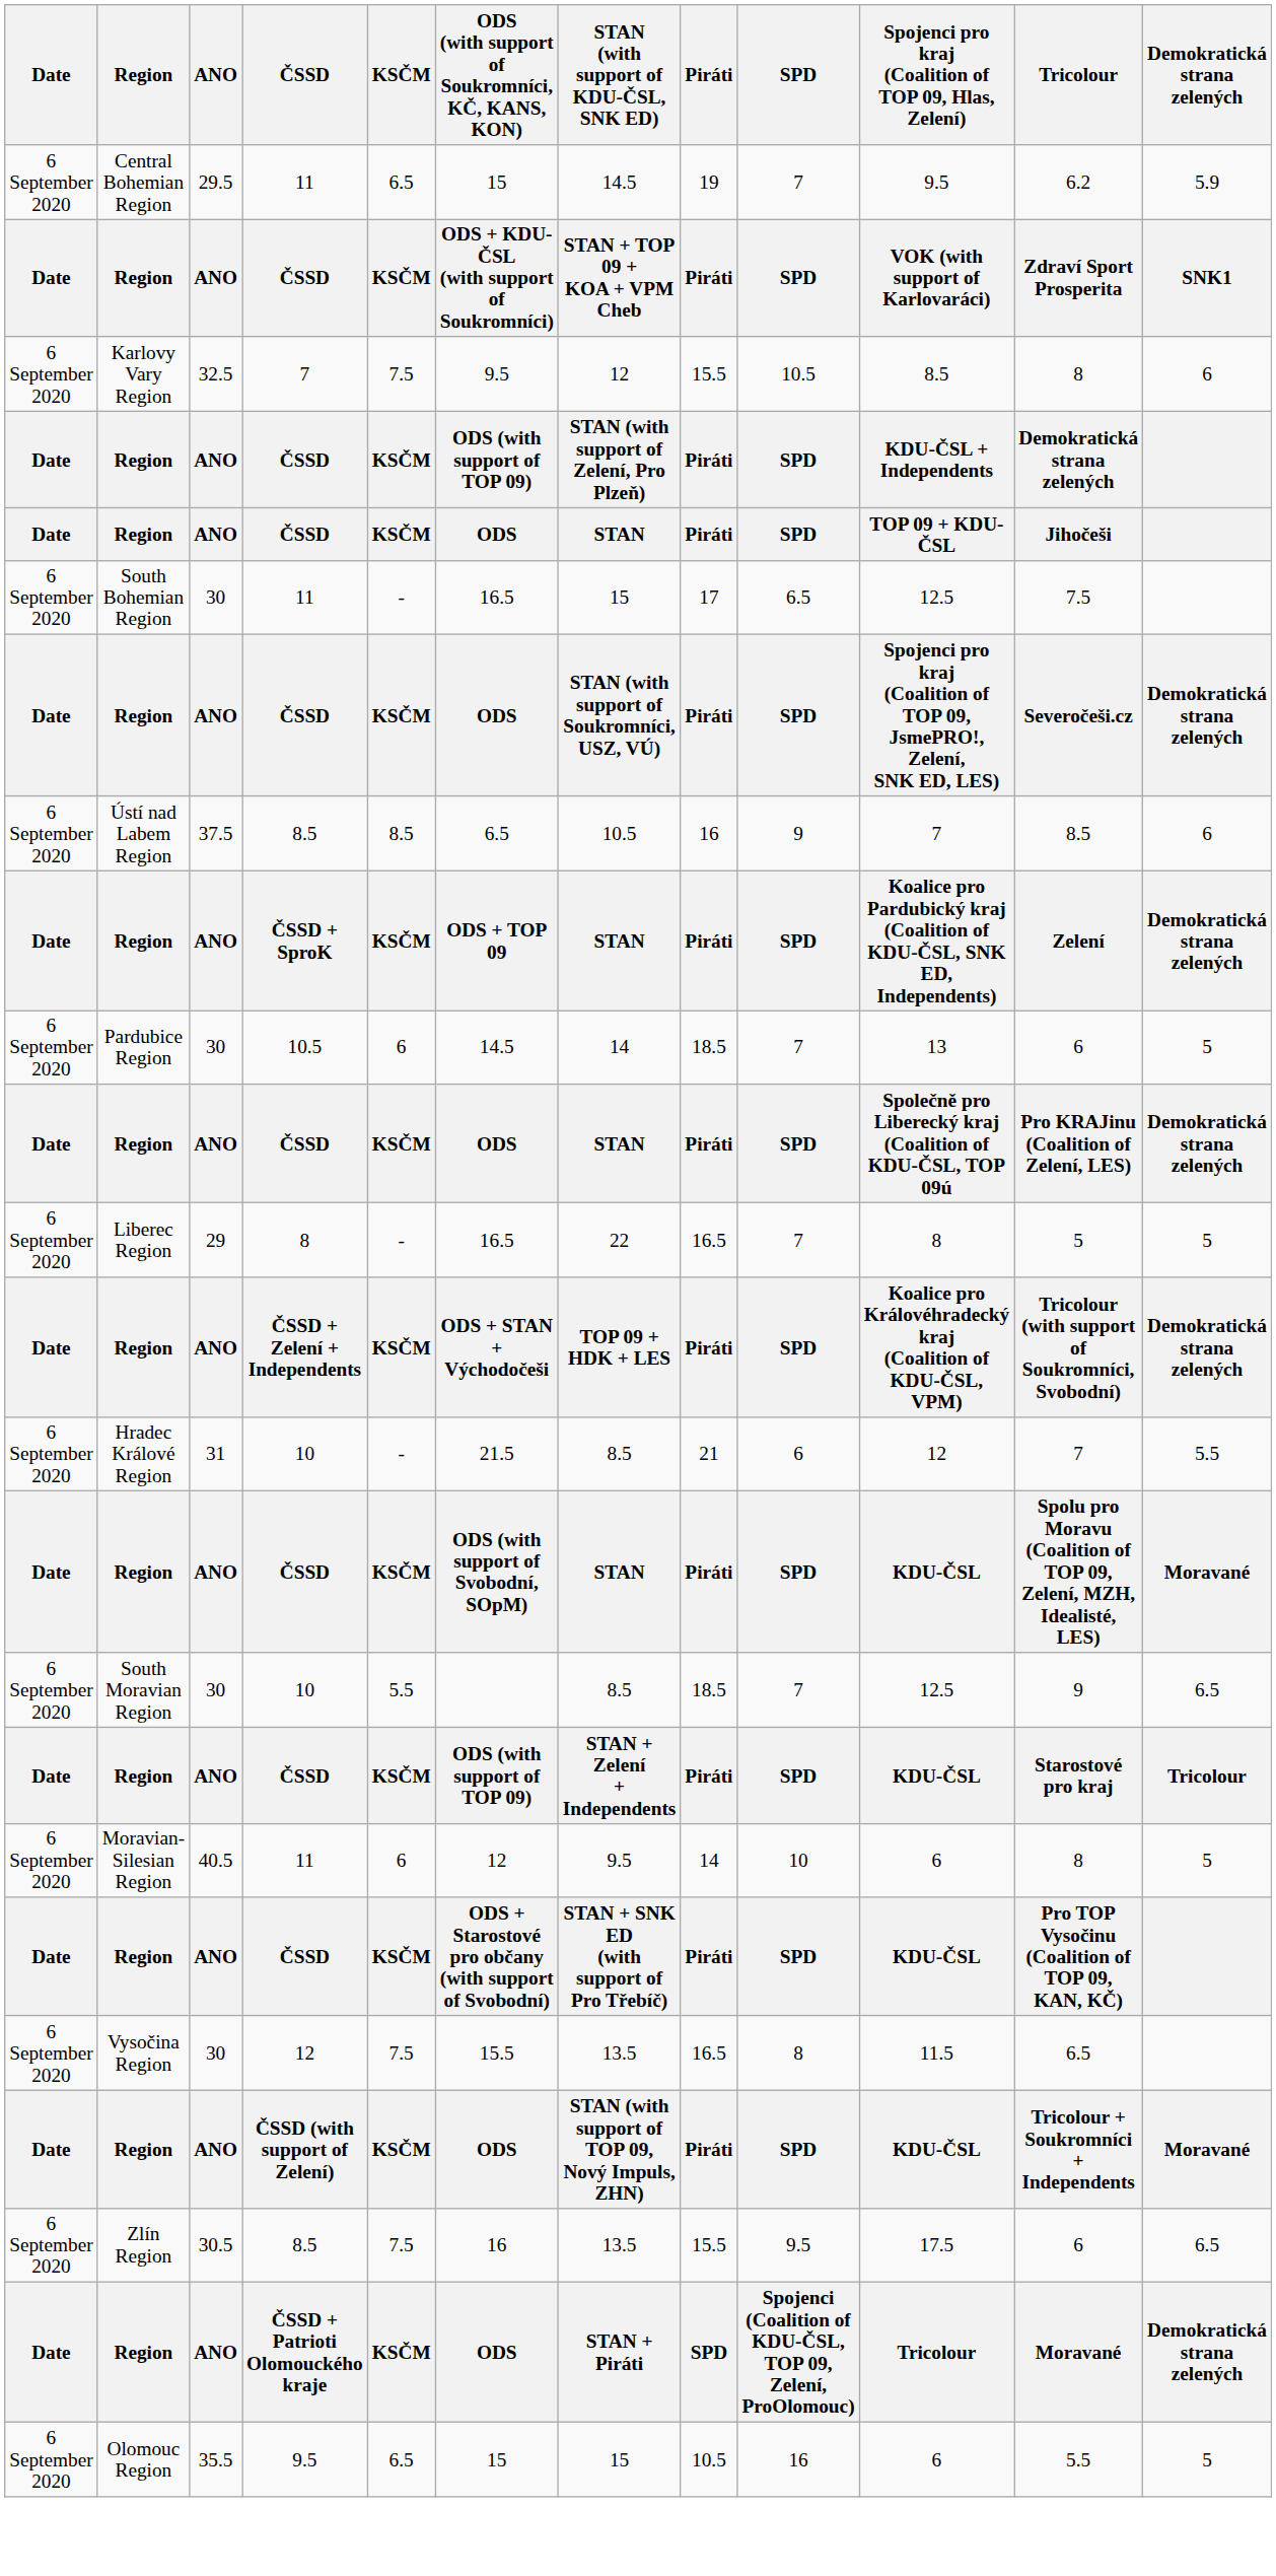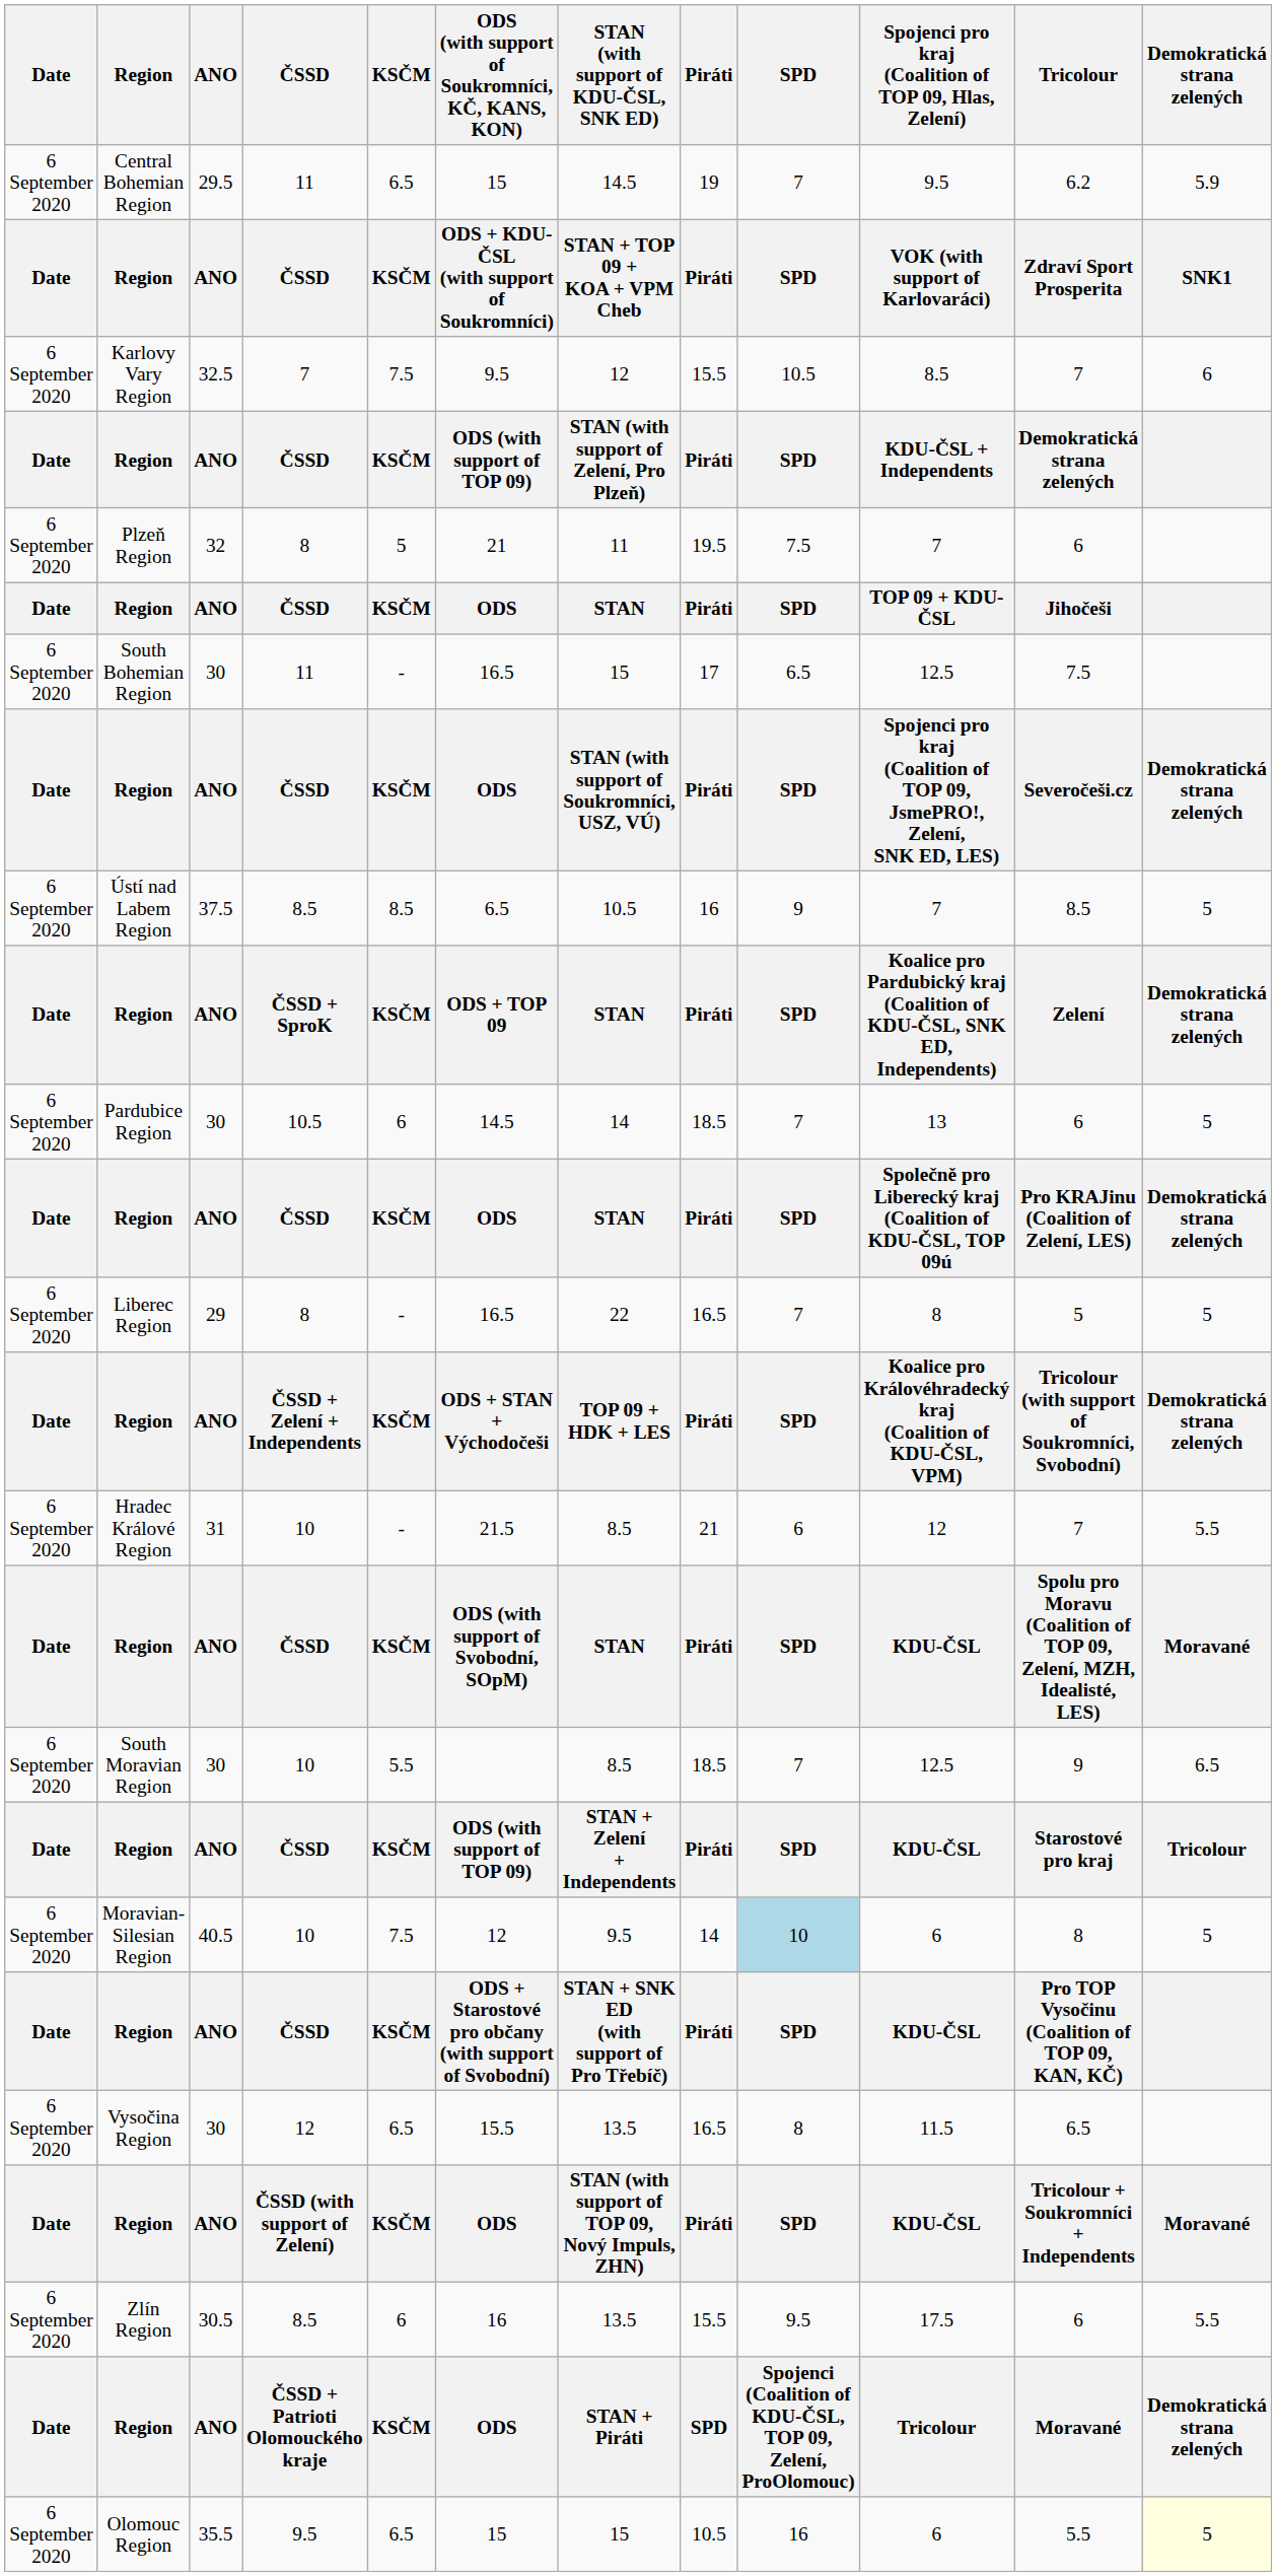Karlovy Vary Region | Tricolour: 8 -> 7
+ row: 6 September 2020 | Plzeň Region | 32 | 8 | 5 | 21 | 11 | 19.5 | 7.5 | 7 | 6
Ústí nad Labem Region | Demokratická strana zelených: 6 -> 5
Moravian-Silesian Region | ČSSD: 11 -> 10
Moravian-Silesian Region | KSČM: 6 -> 7.5
Moravian-Silesian Region | SPD: no background -> lightblue background
Vysočina Region | KSČM: 7.5 -> 6.5
Zlín Region | KSČM: 7.5 -> 6
Zlín Region | Demokratická strana zelených: 6.5 -> 5.5
Olomouc Region | Demokratická strana zelených: no background -> lightyellow background
